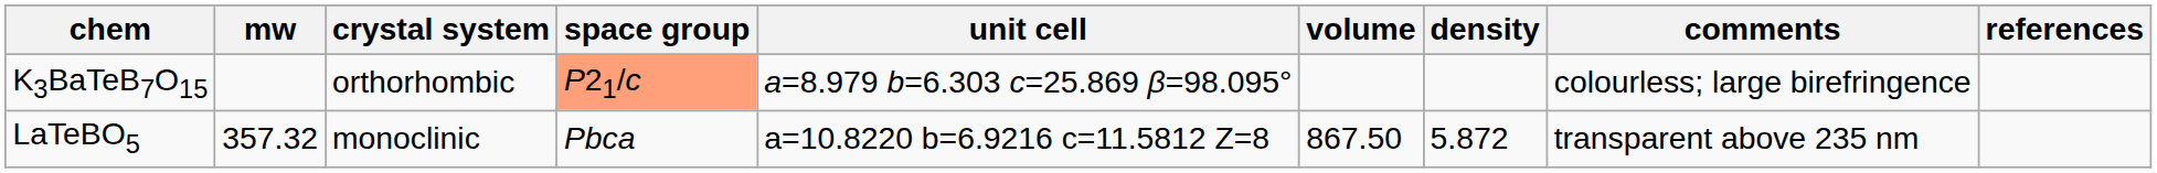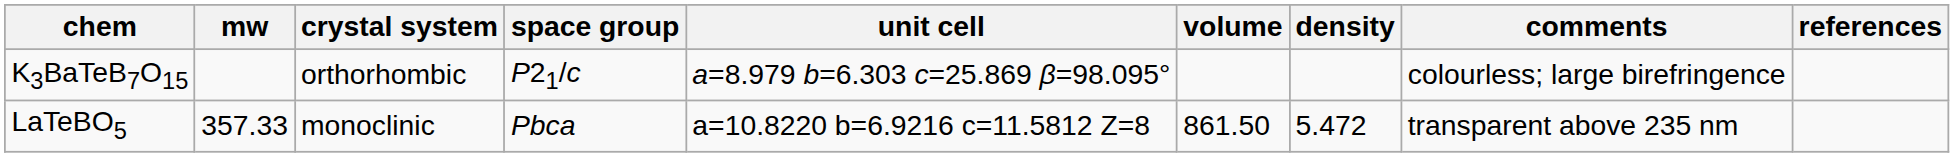K3BaTeB7O15 | space group: lightsalmon background -> no background
LaTeBO5 | mw: 357.32 -> 357.33
LaTeBO5 | volume: 867.50 -> 861.50
LaTeBO5 | density: 5.872 -> 5.472
